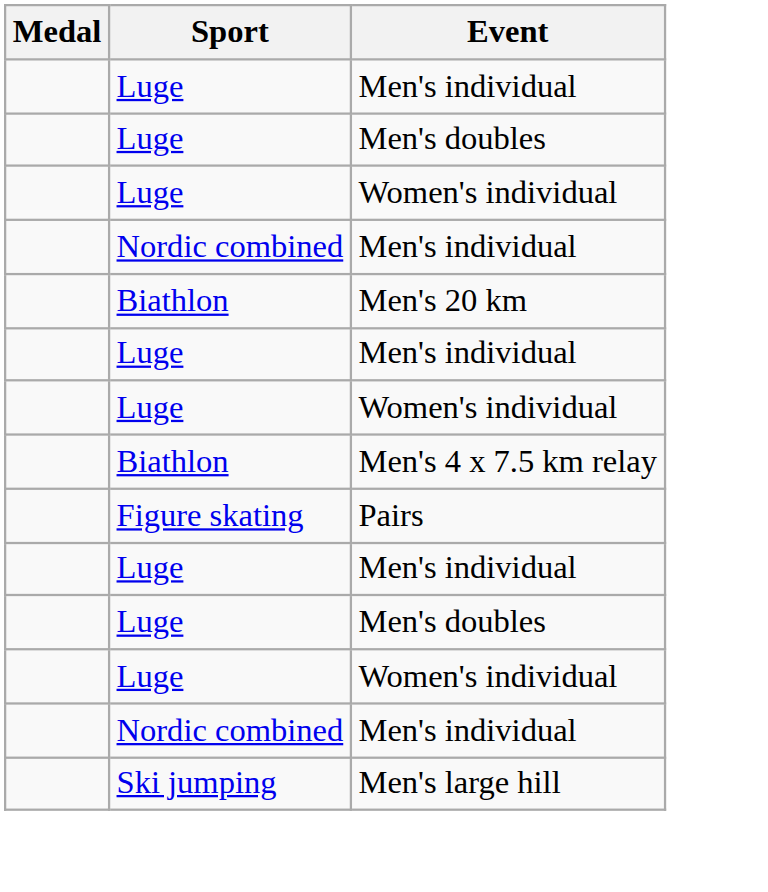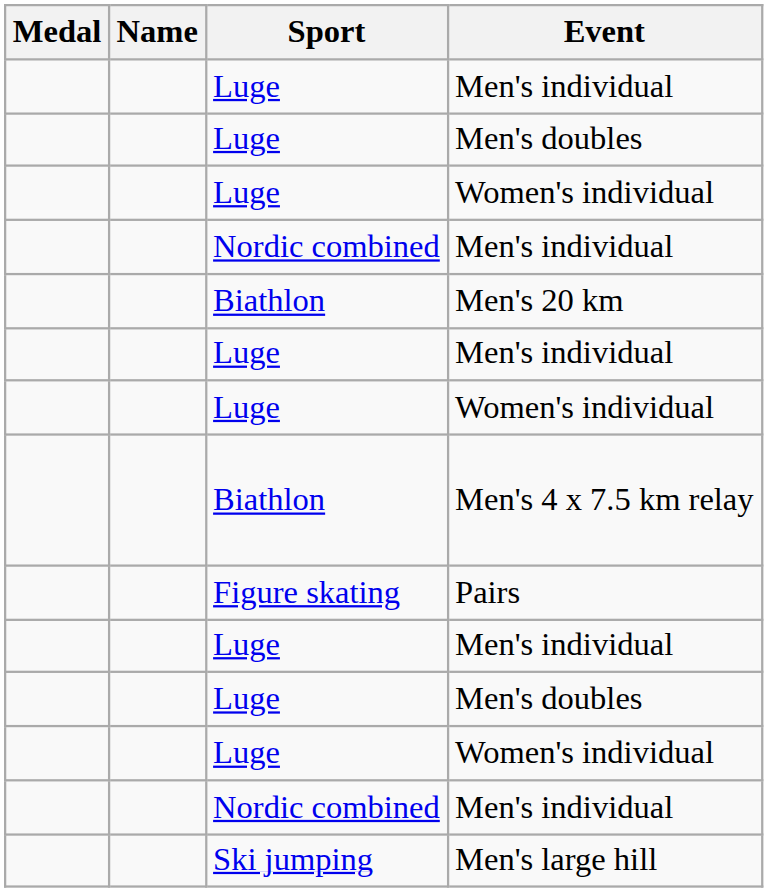+ column: Name
